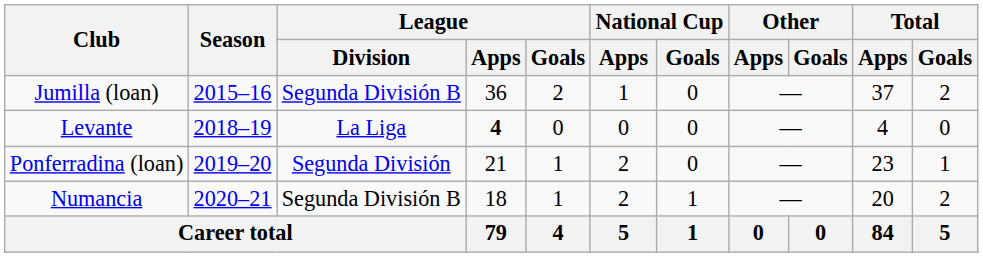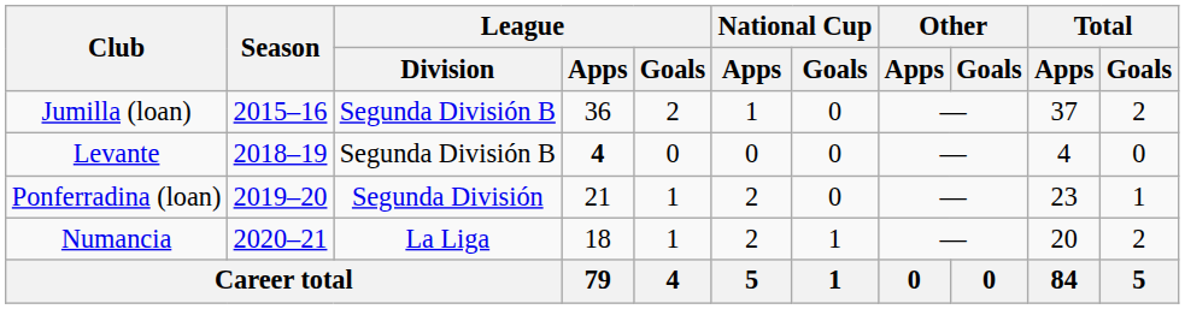Levante | League / Division: La Liga -> Segunda División B
Numancia | League / Division: Segunda División B -> La Liga
